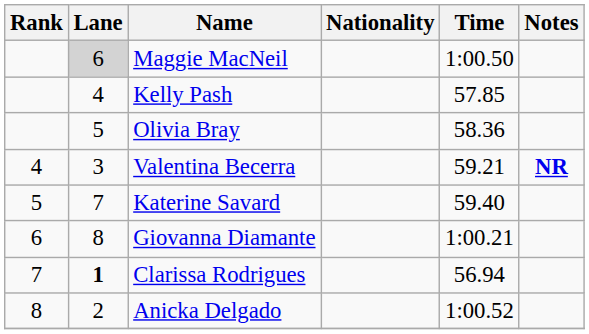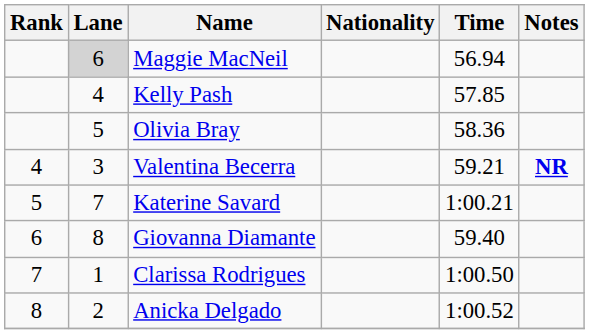Maggie MacNeil | Time: 1:00.50 -> 56.94
Katerine Savard | Time: 59.40 -> 1:00.21
Giovanna Diamante | Time: 1:00.21 -> 59.40
Clarissa Rodrigues | Lane: bold -> normal
Clarissa Rodrigues | Time: 56.94 -> 1:00.50
